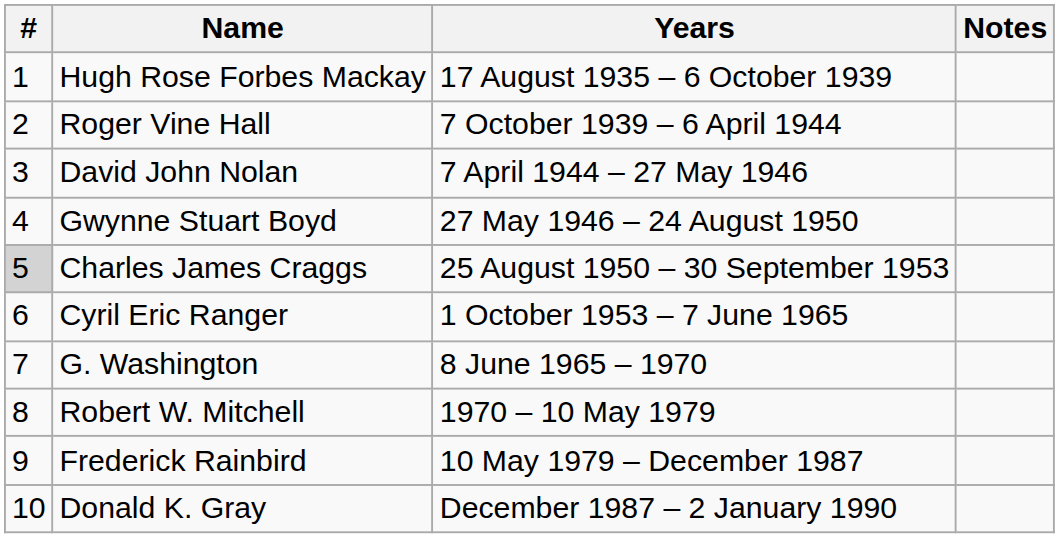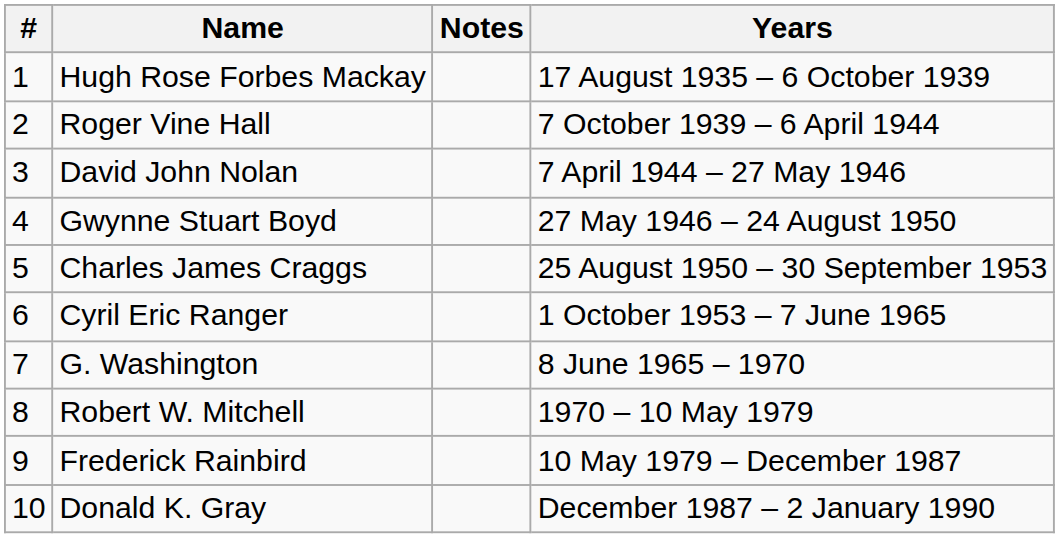columns swapped: Years <-> Notes
Charles James Craggs | #: lightgrey background -> no background
